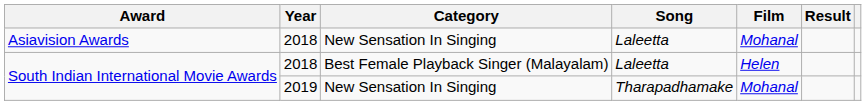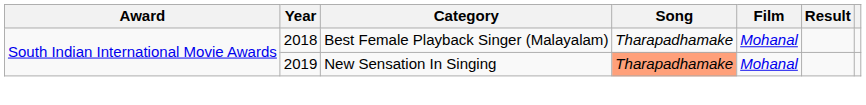- row: Asiavision Awards | 2018 | New Sensation In Singing | Laleetta | Mohanal
South Indian International Movie Awards / 2018 | Song: Laleetta -> Tharapadhamake
South Indian International Movie Awards / 2018 | Film: Helen -> Mohanal
South Indian International Movie Awards / 2019 | Song: no background -> lightsalmon background
